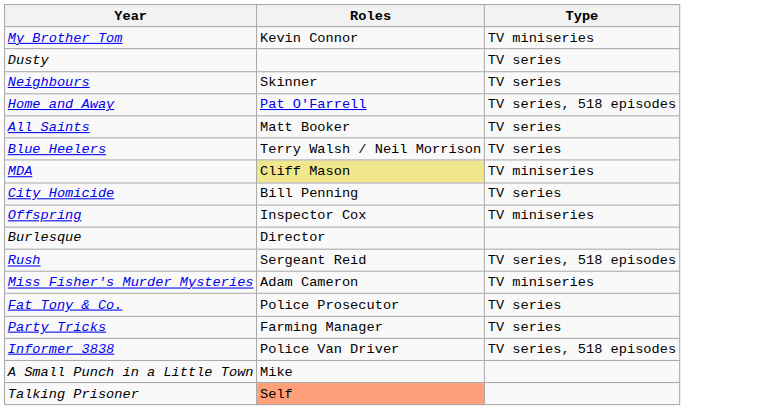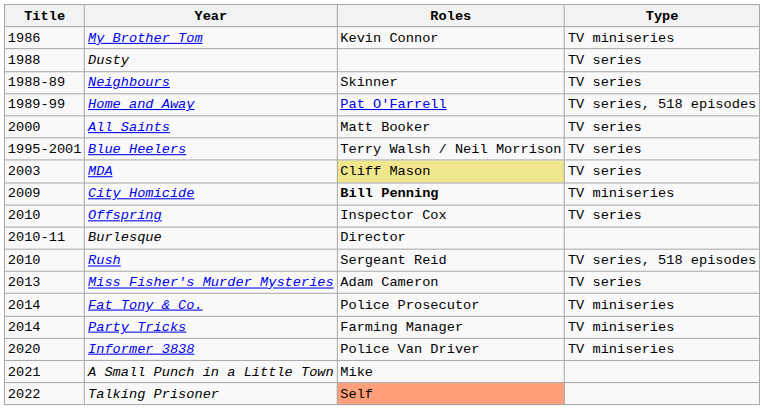+ column: Title | 1986 | 1988 | 1988-89 | 1989-99 | 2000 | 1995-2001 | 2003 | 2009 | 2010 | 2010-11 | 2010 | 2013 | 2014 | 2014 | 2020 | 2021 | 2022
MDA | Type: TV miniseries -> TV series
City Homicide | Roles: normal -> bold
City Homicide | Type: TV series -> TV miniseries
Offspring | Type: TV miniseries -> TV series
Miss Fisher's Murder Mysteries | Type: TV miniseries -> TV series
Fat Tony & Co. | Type: TV series -> TV miniseries
Party Tricks | Type: TV series -> TV miniseries
Informer 3838 | Type: TV series, 518 episodes -> TV miniseries
